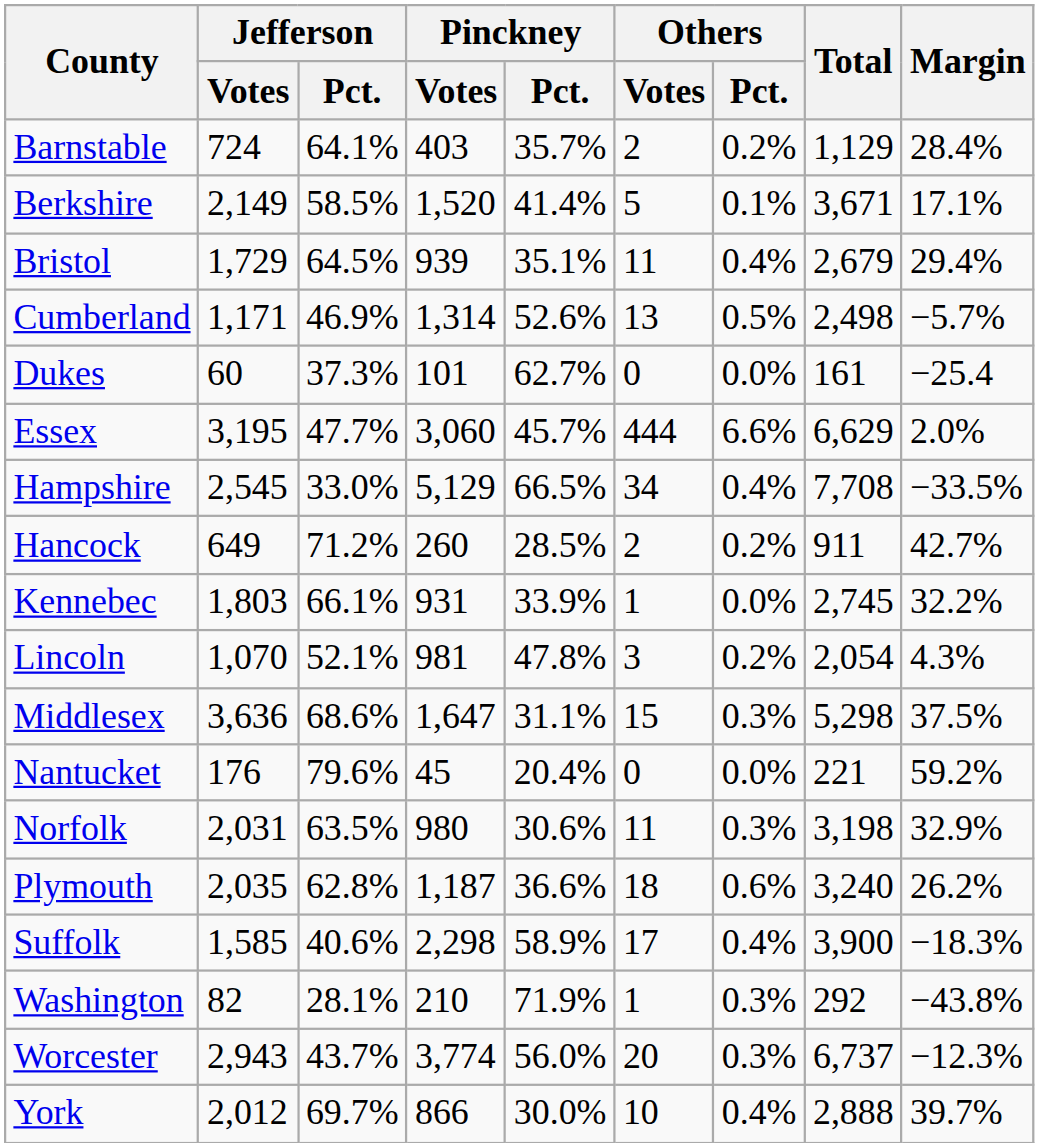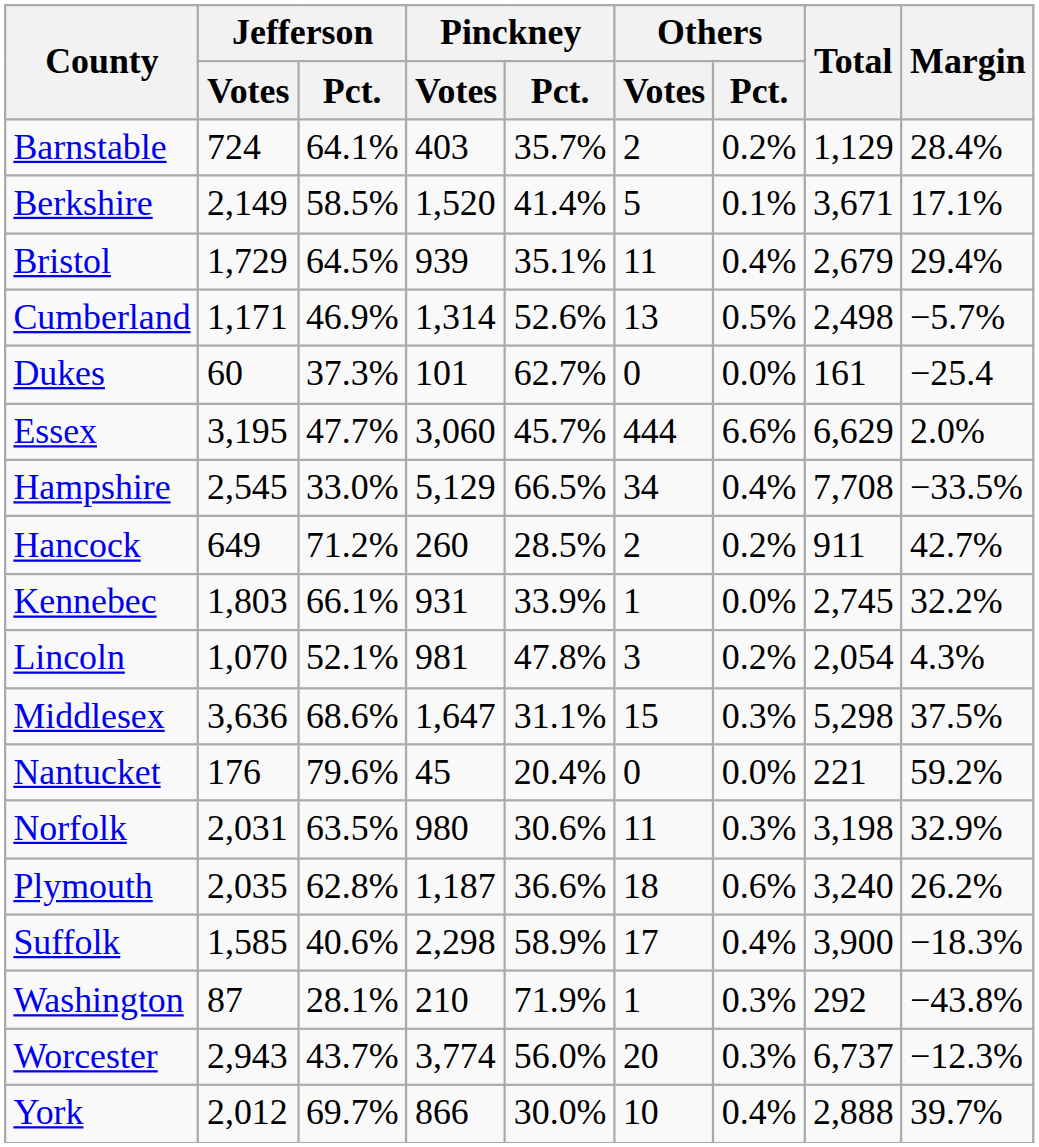Washington | Jefferson / Votes: 82 -> 87
